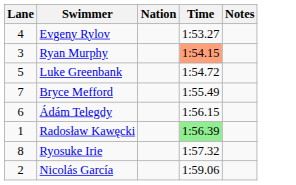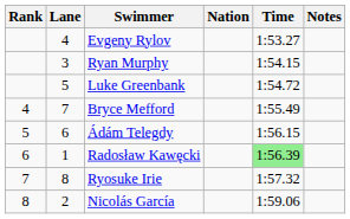+ column: Rank | 4 | 5 | 6 | 7 | 8
Ryan Murphy | Time: lightsalmon background -> no background
